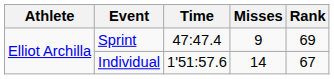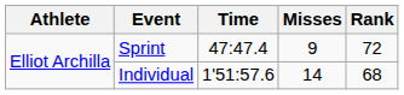Sprint | Rank: 69 -> 72
Individual | Rank: 67 -> 68
